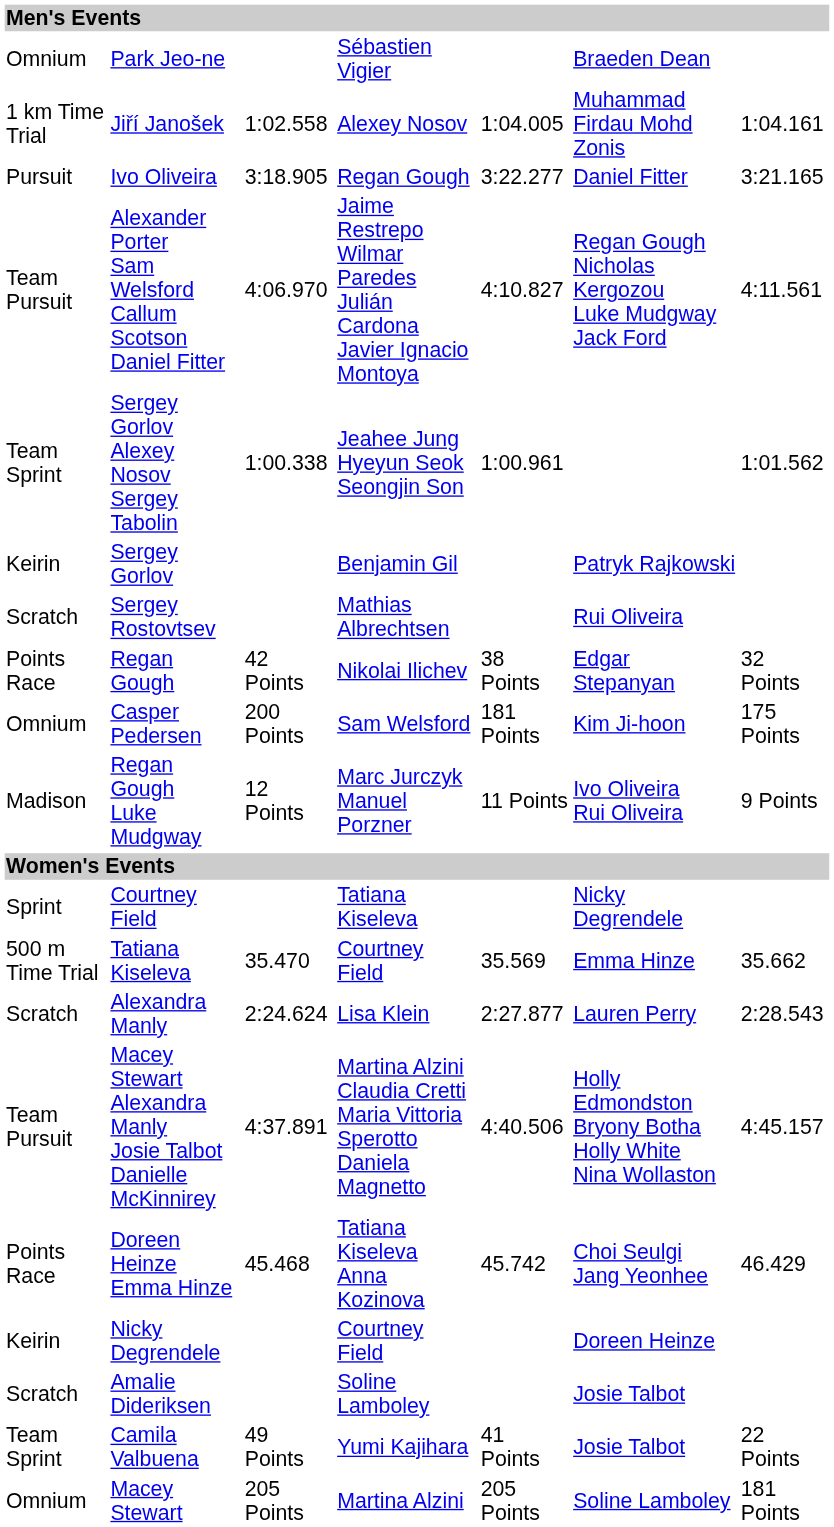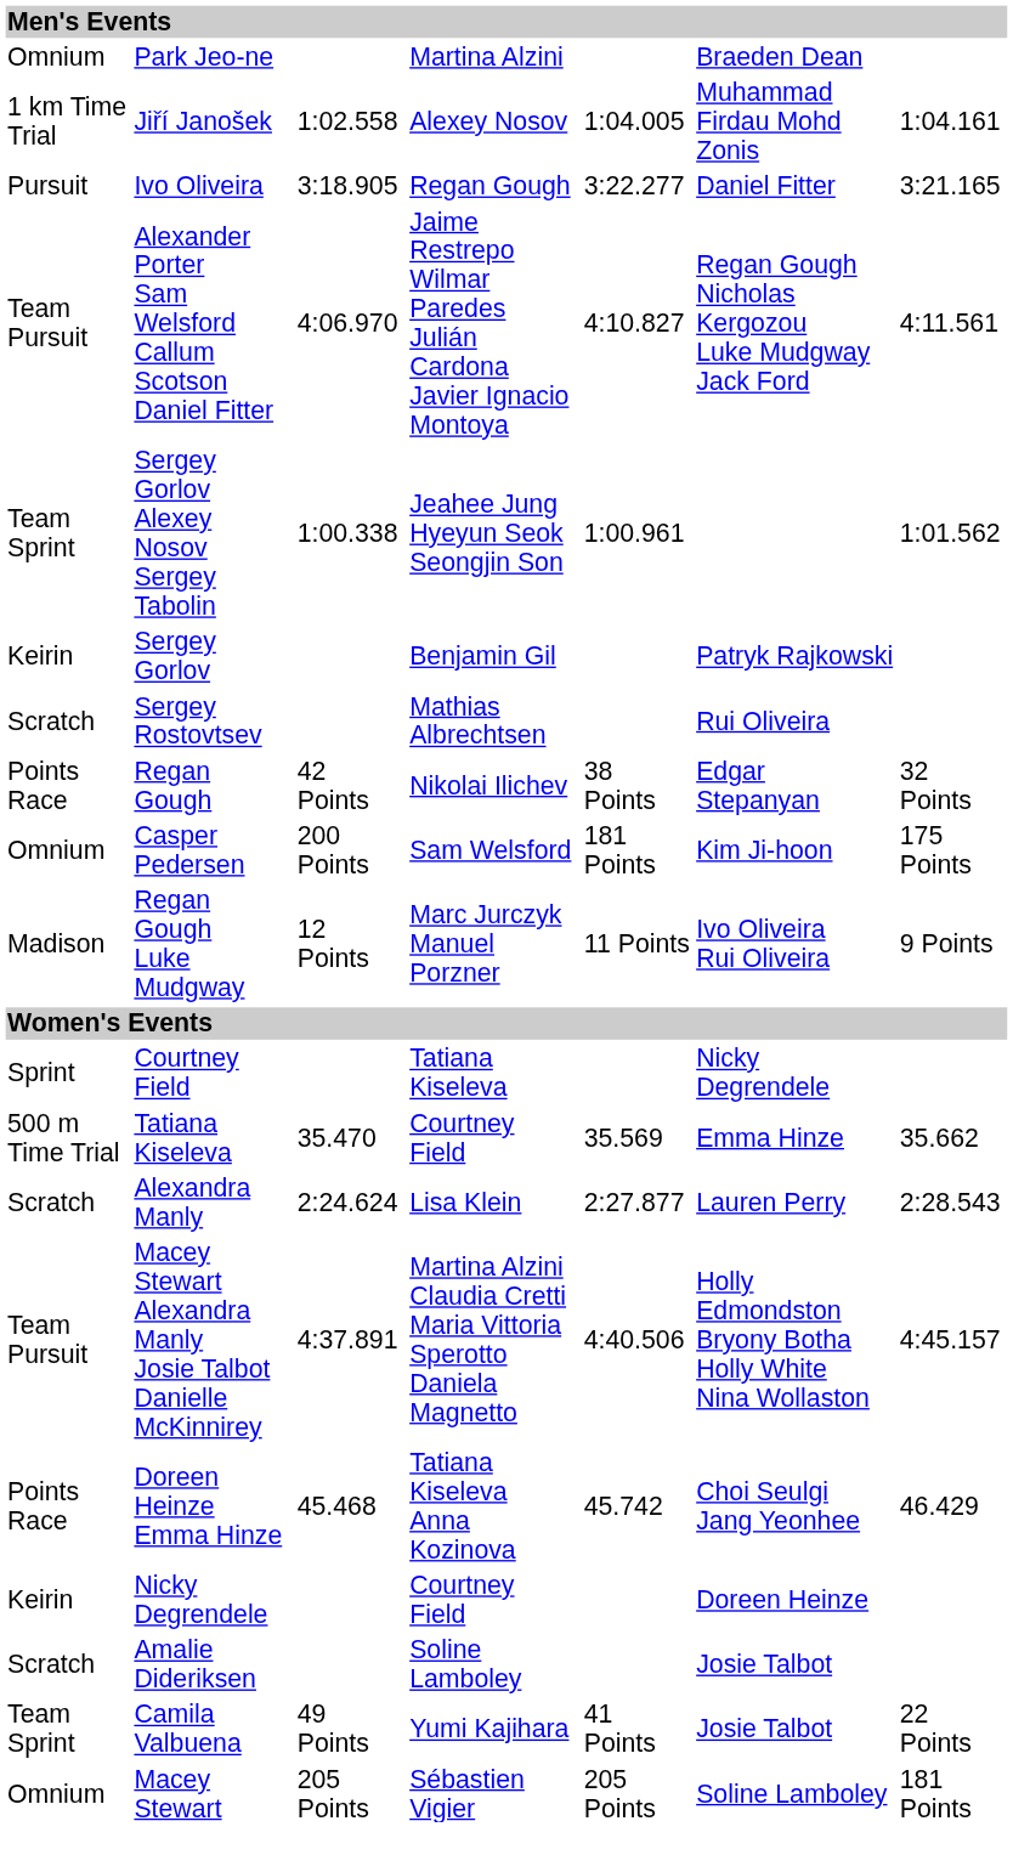Park Jeo-ne | column 4: Sébastien Vigier -> Martina Alzini
Macey Stewart | column 4: Martina Alzini -> Sébastien Vigier
